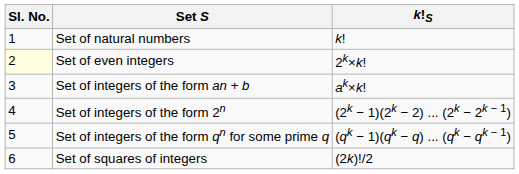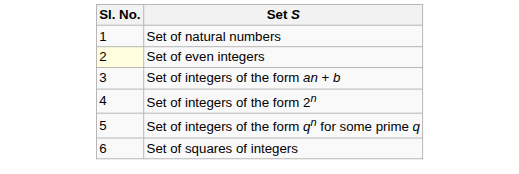- column: k!S | k! | 2k×k! | ak×k! | (2k − 1)(2k − 2) ... (2k − 2k − 1) | (qk − 1)(qk − q) ... (qk − qk − 1) | (2k)!/2
